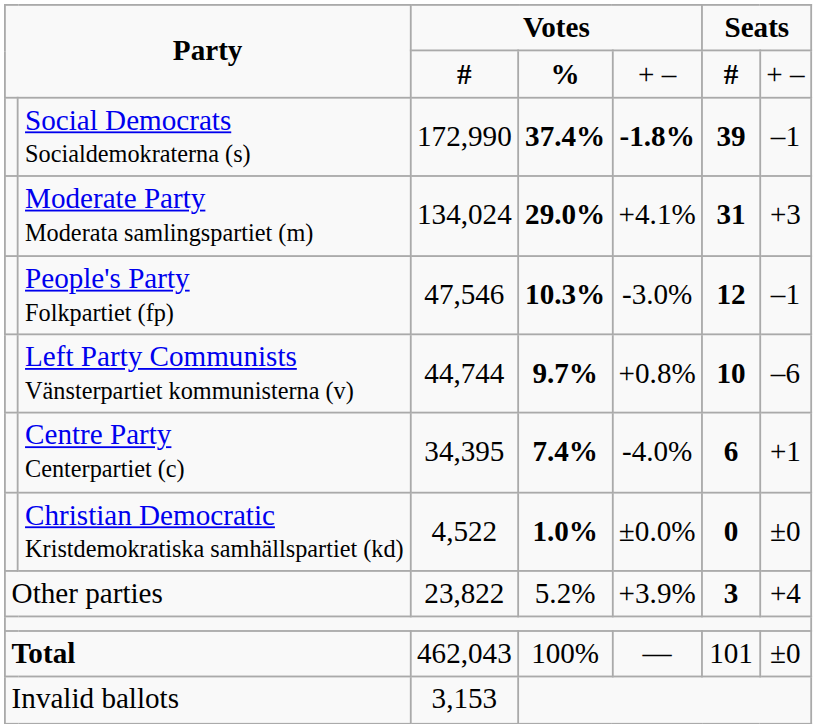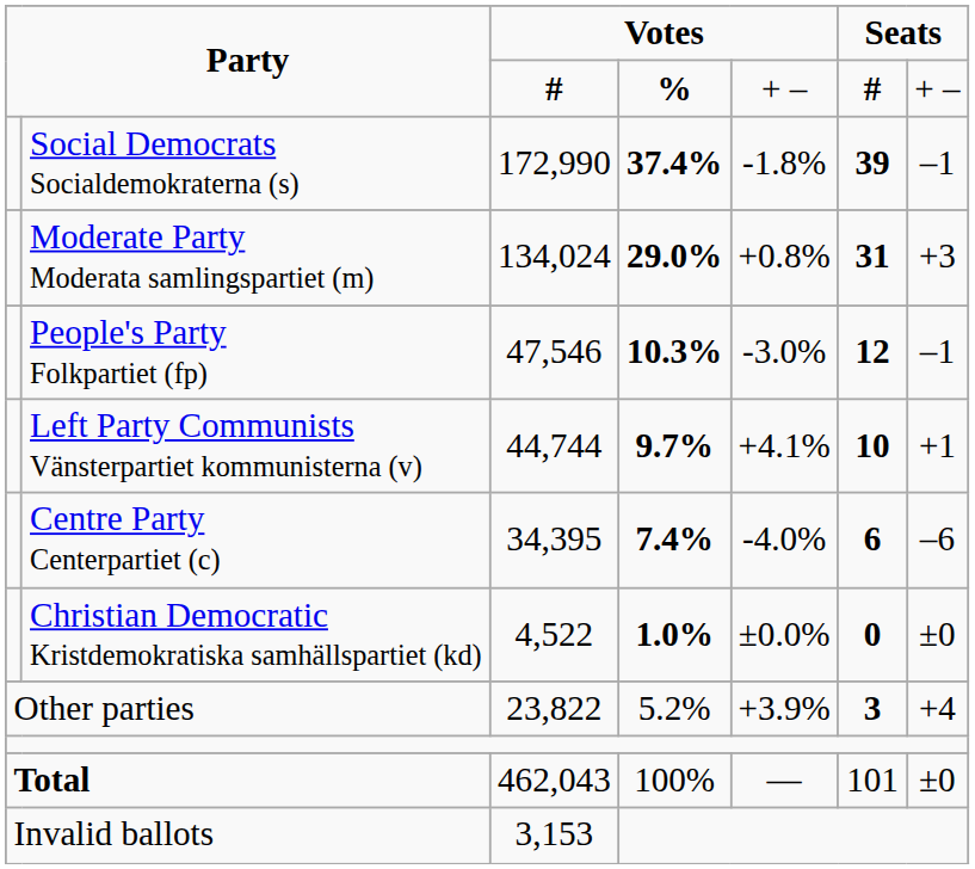Social Democrats Socialdemokraterna (s) | column 5: bold -> normal
Moderate Party Moderata samlingspartiet (m) | column 5: +4.1% -> +0.8%
Left Party Communists Vänsterpartiet kommunisterna (v) | column 5: +0.8% -> +4.1%
Left Party Communists Vänsterpartiet kommunisterna (v) | column 7: –6 -> +1
Centre Party Centerpartiet (c) | column 7: +1 -> –6
